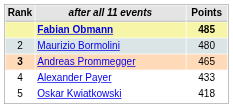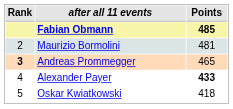Maurizio Bormolini | Points: 480 -> 481
Alexander Payer | Points: normal -> bold
